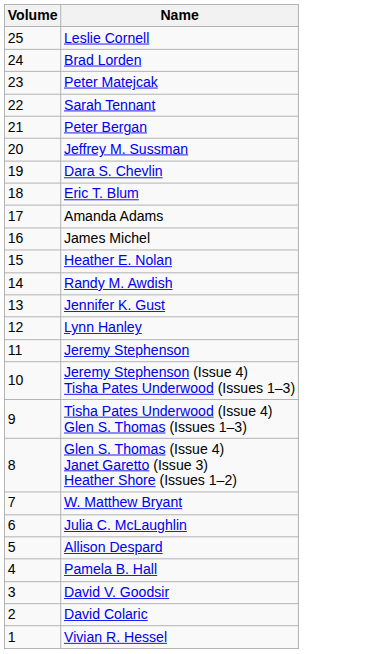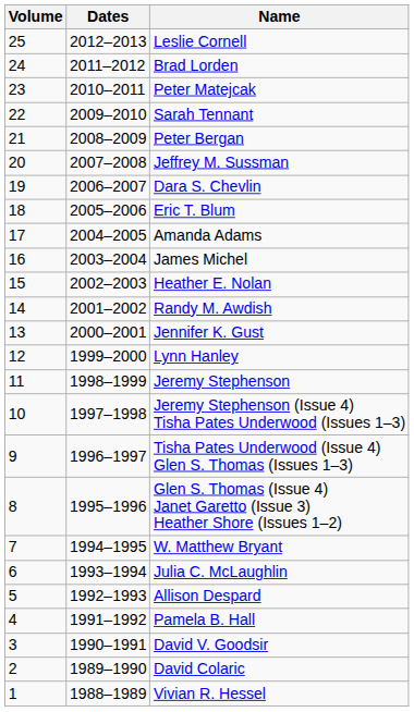+ column: Dates | 2012–2013 | 2011–2012 | 2010–2011 | 2009–2010 | 2008–2009 | 2007–2008 | 2006–2007 | 2005–2006 | 2004–2005 | 2003–2004 | 2002–2003 | 2001–2002 | 2000–2001 | 1999–2000 | 1998–1999 | 1997–1998 | 1996–1997 | 1995–1996 | 1994–1995 | 1993–1994 | 1992–1993 | 1991–1992 | 1990–1991 | 1989–1990 | 1988–1989
